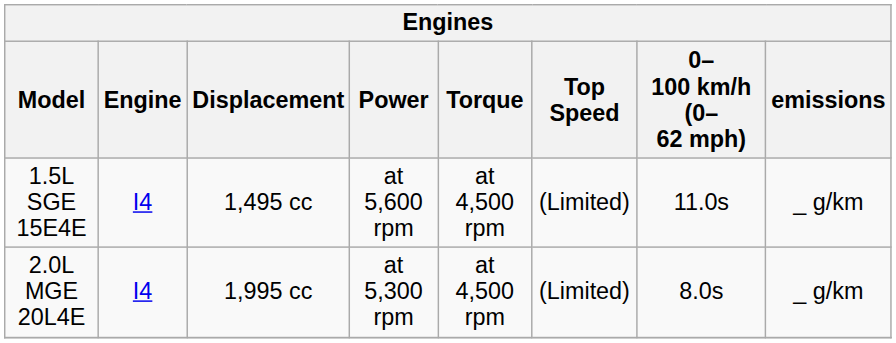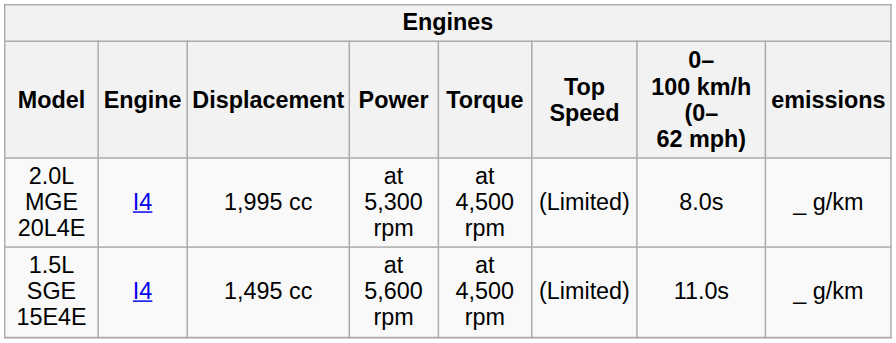rows swapped: 1.5L SGE 15E4E <-> 2.0L MGE 20L4E
